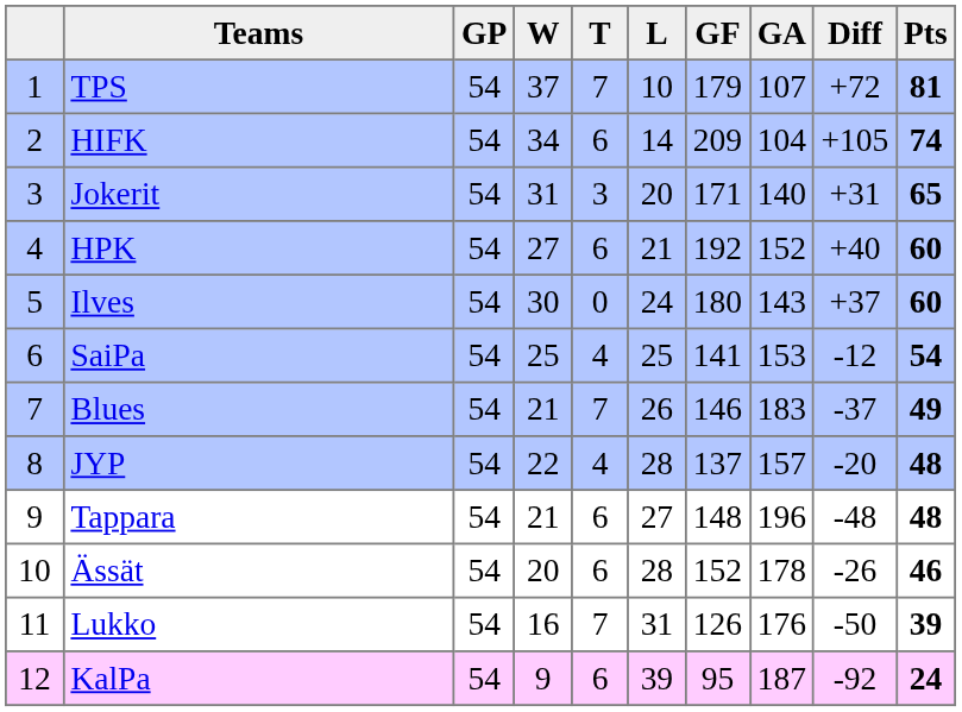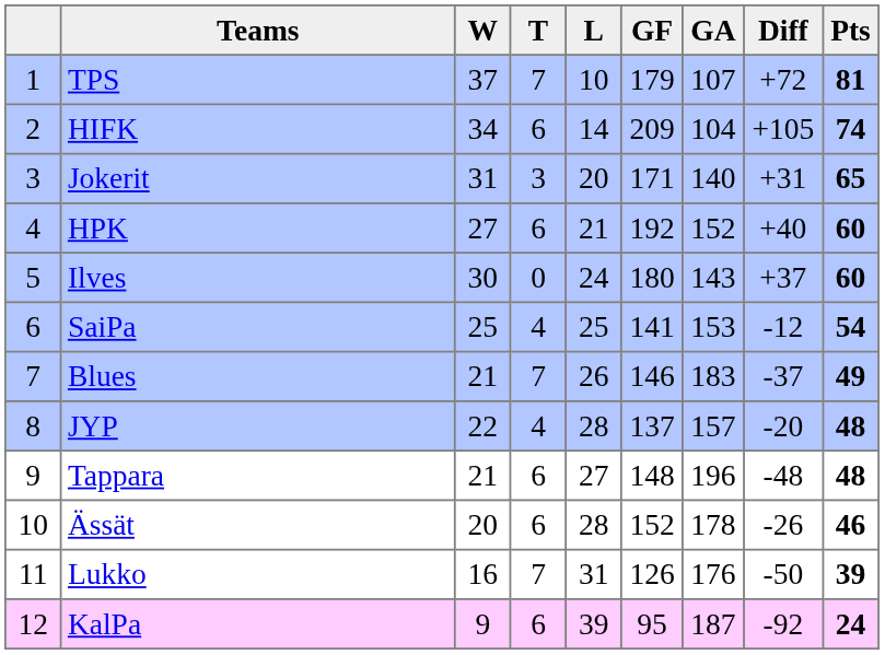- column: GP | 54 | 54 | 54 | 54 | 54 | 54 | 54 | 54 | 54 | 54 | 54 | 54
